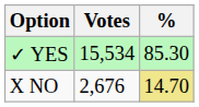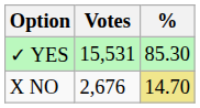✓ YES | Votes: 15,534 -> 15,531
